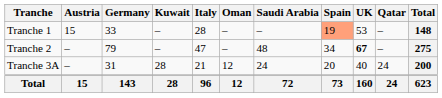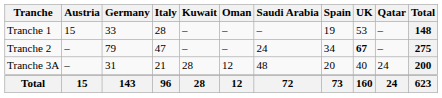columns swapped: Italy <-> Kuwait
Tranche 1 | Spain: lightsalmon background -> no background
Tranche 2 | Saudi Arabia: 48 -> 24
Tranche 3A | Saudi Arabia: 24 -> 48
